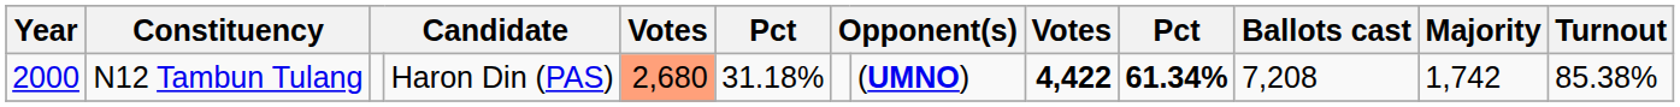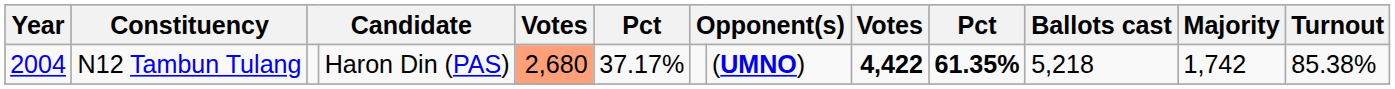N12 Tambun Tulang | Year: 2000 -> 2004
N12 Tambun Tulang | column 6: 31.18% -> 37.17%
N12 Tambun Tulang | column 10: 61.34% -> 61.35%
N12 Tambun Tulang | Ballots cast: 7,208 -> 5,218
